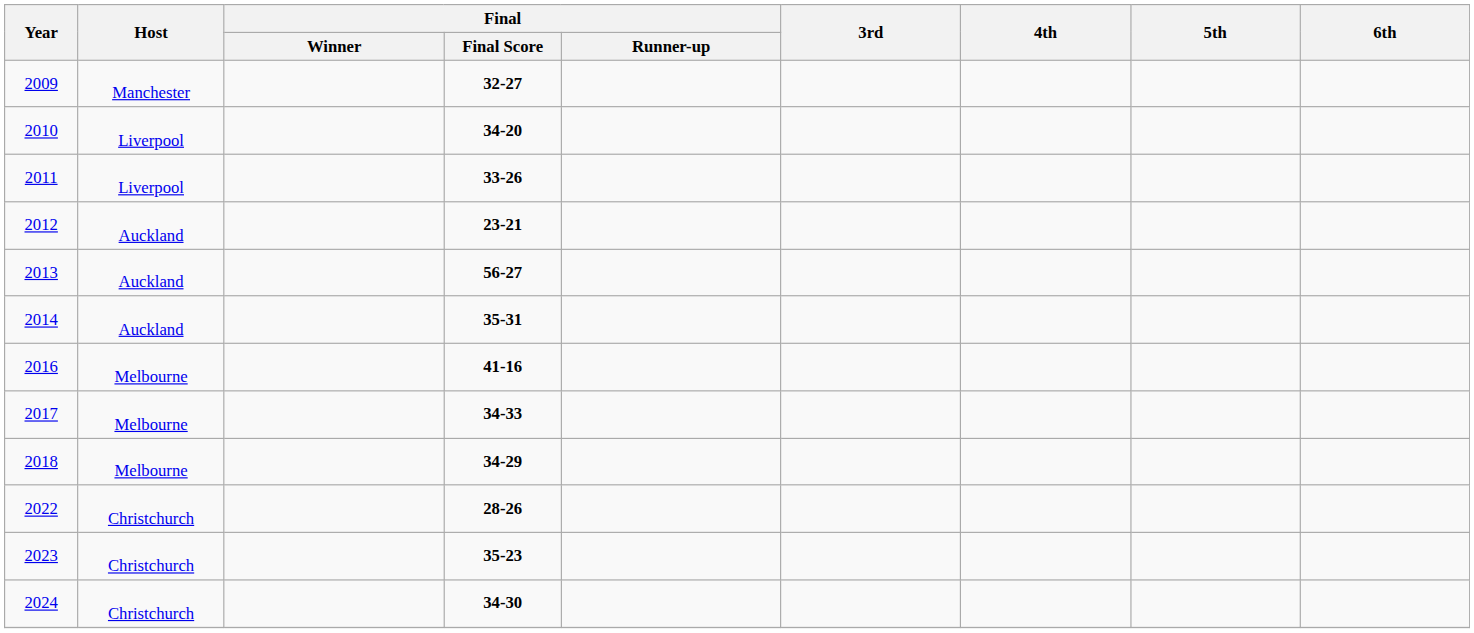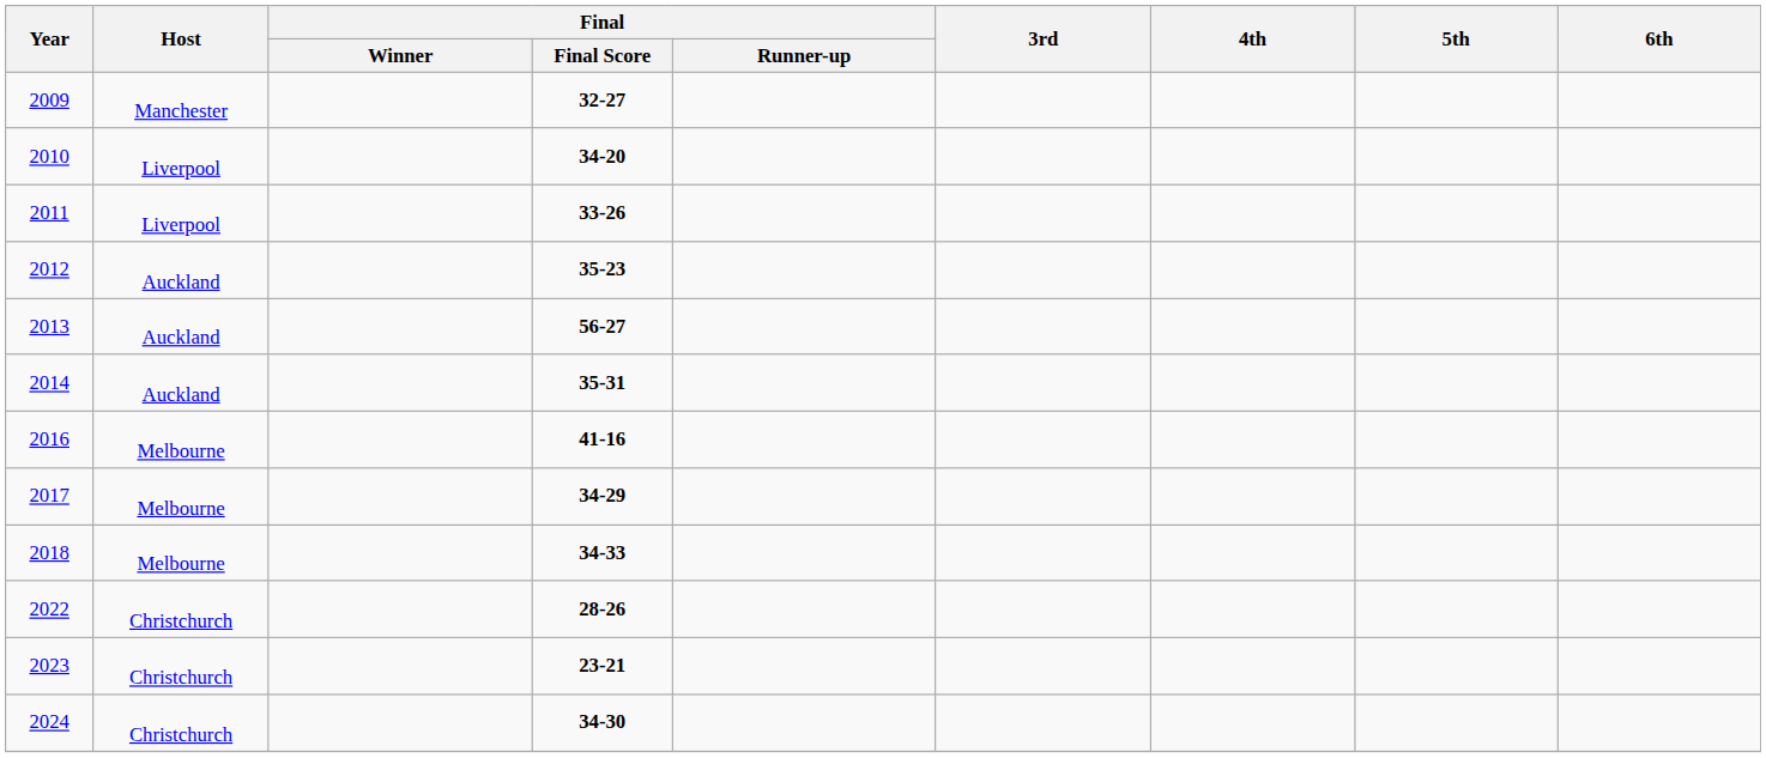2012 | Final / Final Score: 23-21 -> 35-23
2017 | Final / Final Score: 34-33 -> 34-29
2018 | Final / Final Score: 34-29 -> 34-33
2023 | Final / Final Score: 35-23 -> 23-21
